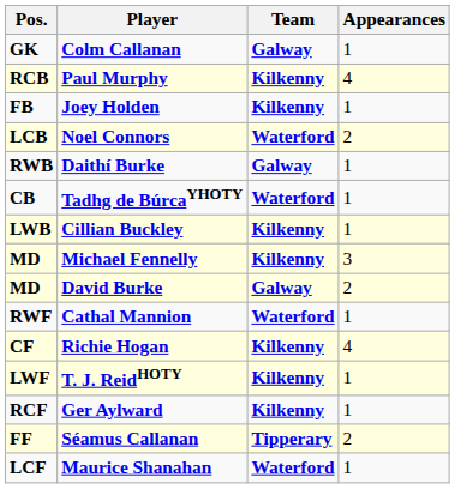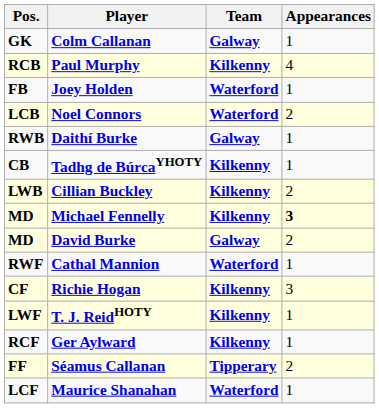Joey Holden | Team: Kilkenny -> Waterford
Tadhg de BúrcaYHOTY | Team: Waterford -> Kilkenny
Cillian Buckley | Appearances: 1 -> 2
Michael Fennelly | Appearances: normal -> bold
Richie Hogan | Appearances: 4 -> 3
